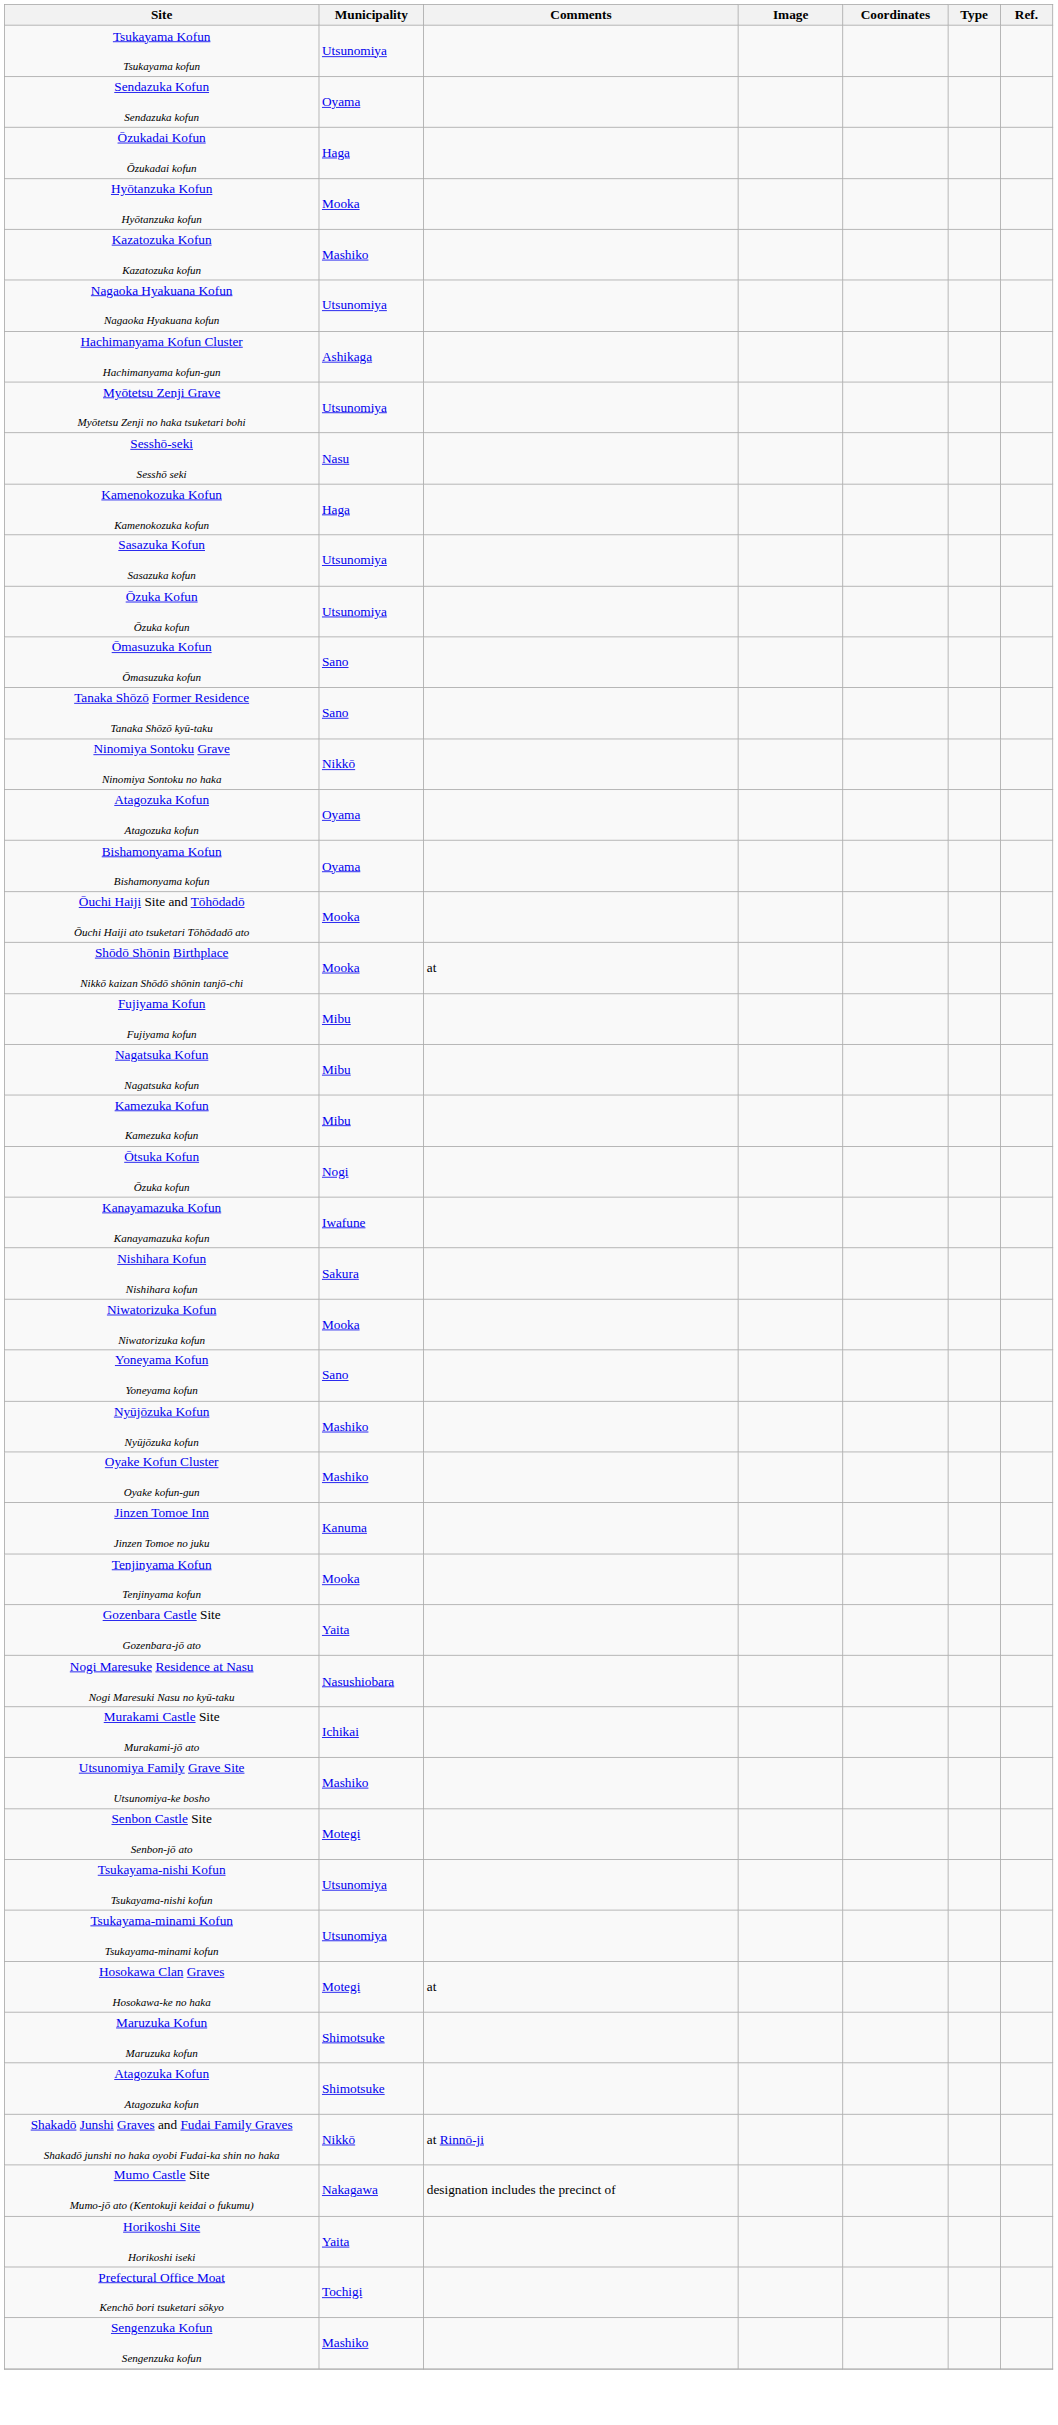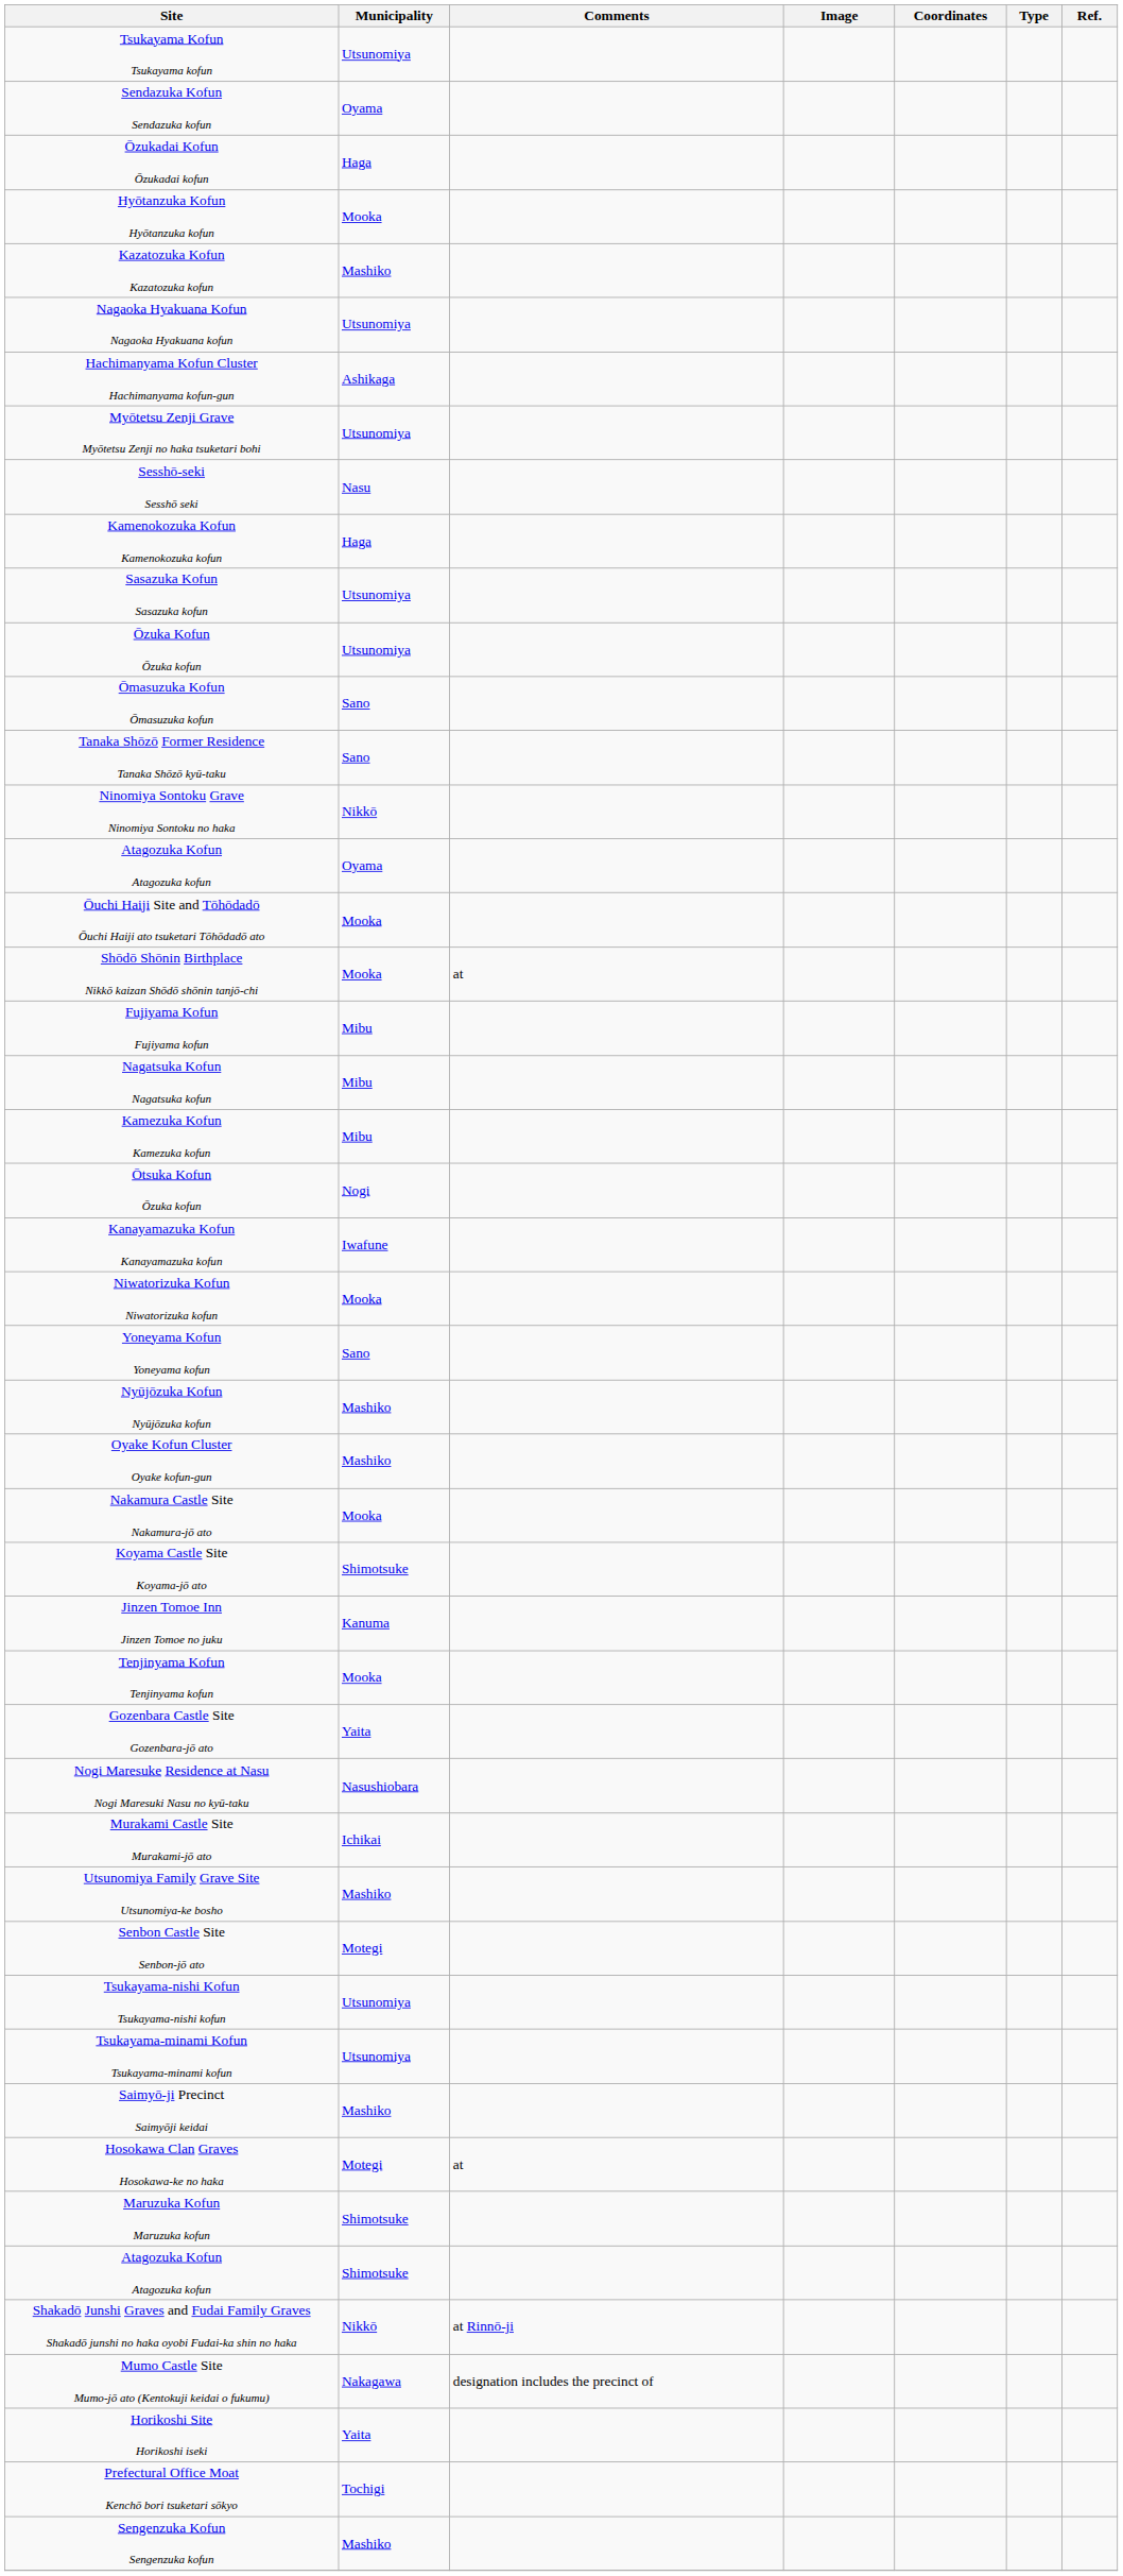- row: Bishamonyama Kofun Bishamonyama kofun | Oyama
- row: Nishihara Kofun Nishihara kofun | Sakura
+ row: Nakamura Castle Site Nakamura-jō ato | Mooka
+ row: Koyama Castle Site Koyama-jō ato | Shimotsuke
+ row: Saimyō-ji Precinct Saimyōji keidai | Mashiko
